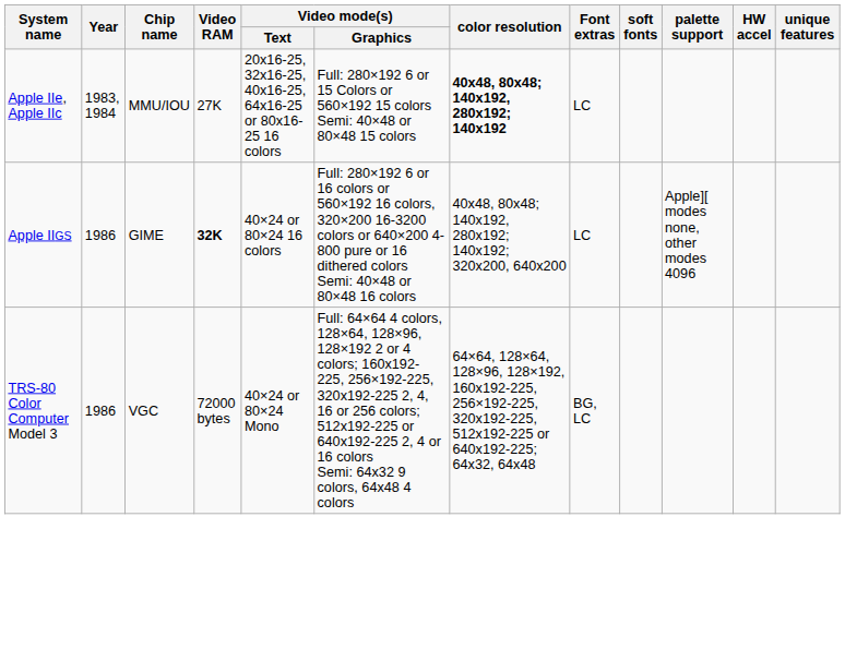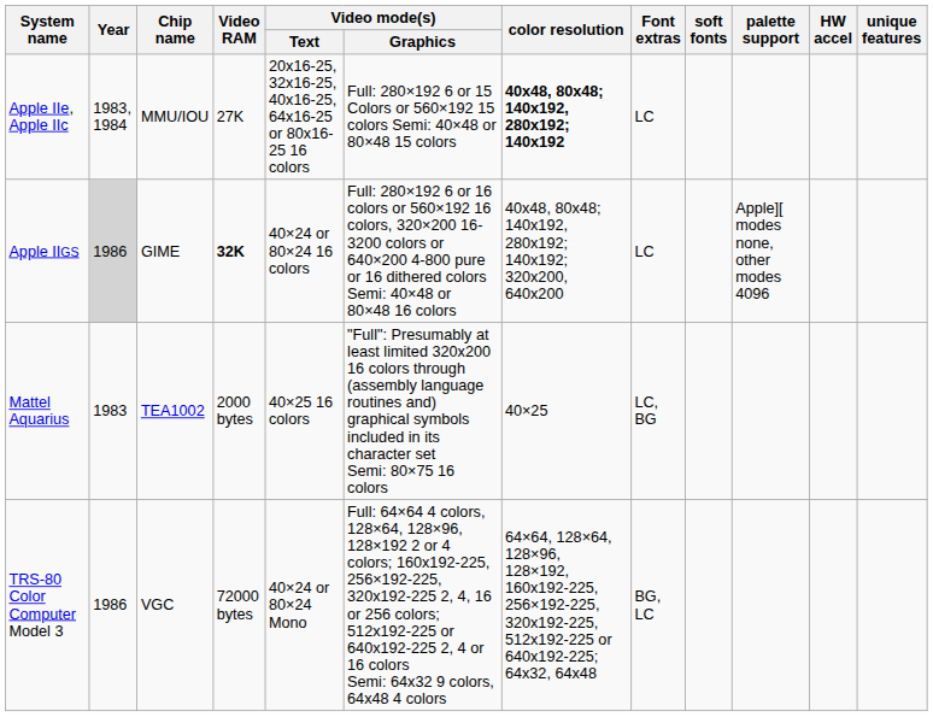Apple IIGS | Year: no background -> lightgrey background
+ row: Mattel Aquarius | 1983 | TEA1002 | 2000 bytes | 40×25 16 colors | "Full": Presumably at least limited 320x200 16 colors through (assembly language routines and) graphical symbols included in its character set Semi: 80×75 16 colors | 40×25 | LC, BG
